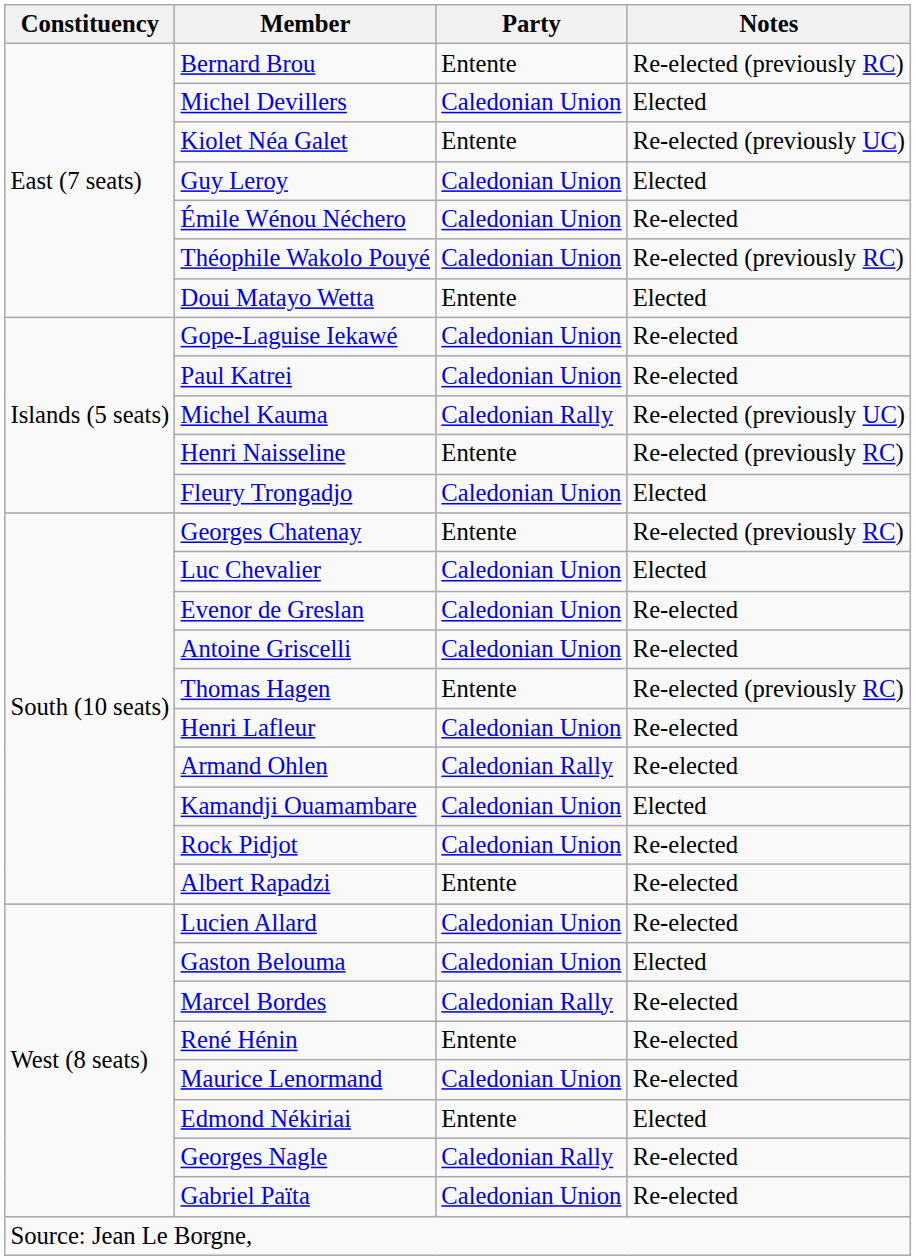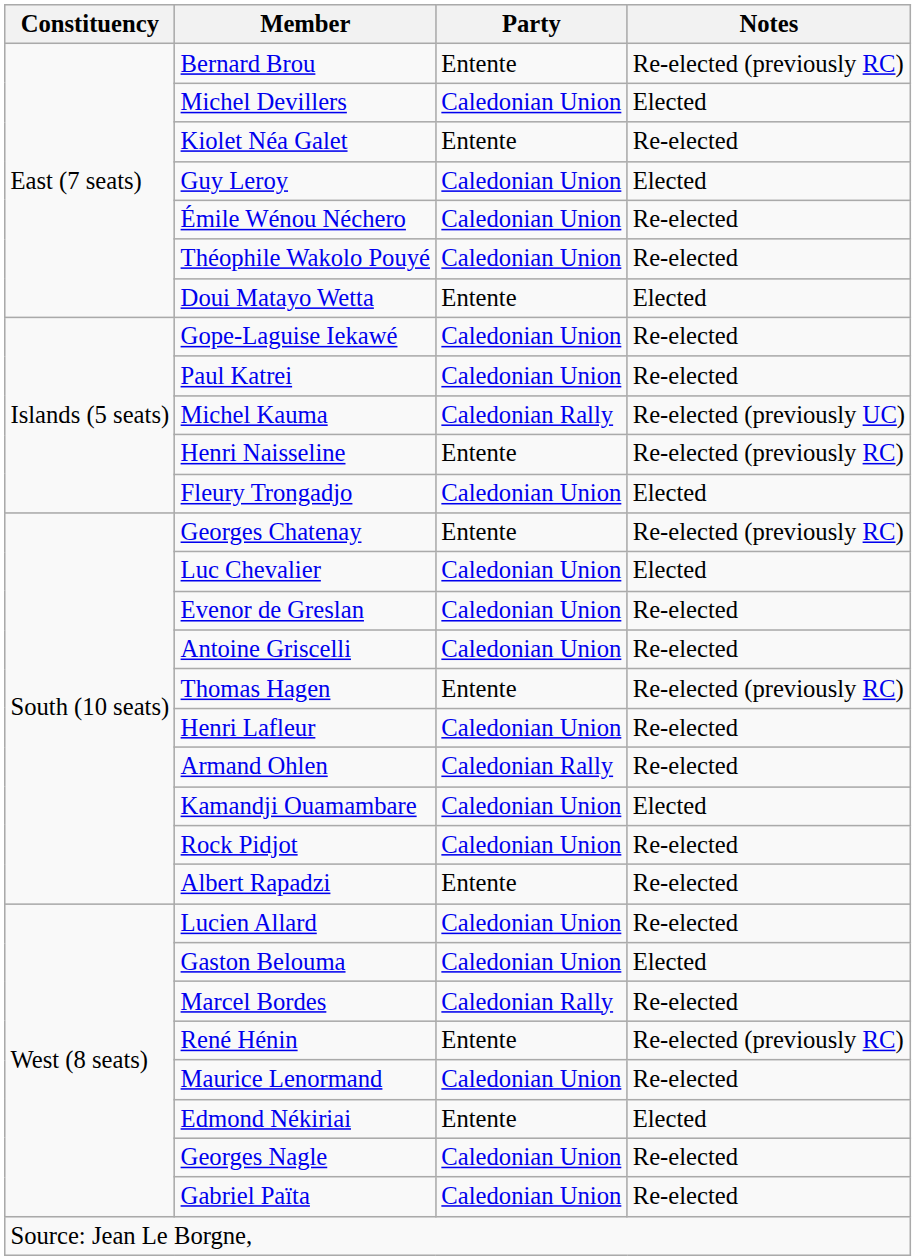Kiolet Néa Galet | Notes: Re-elected (previously UC) -> Re-elected
Théophile Wakolo Pouyé | Notes: Re-elected (previously RC) -> Re-elected
René Hénin | Notes: Re-elected -> Re-elected (previously RC)
Georges Nagle | Party: Caledonian Rally -> Caledonian Union
